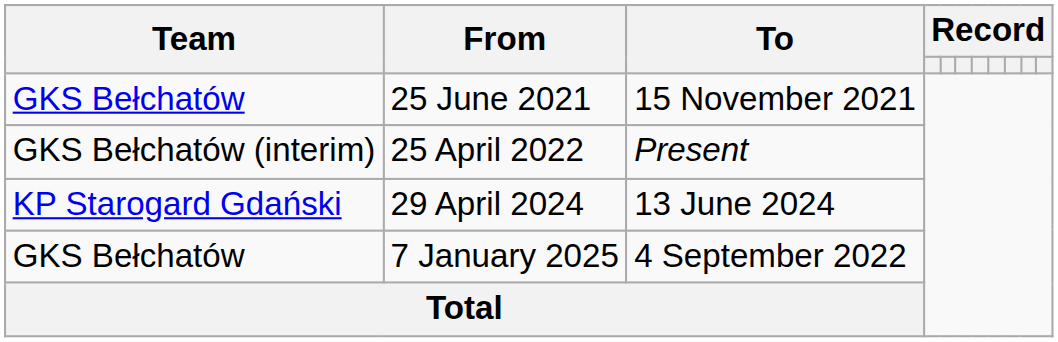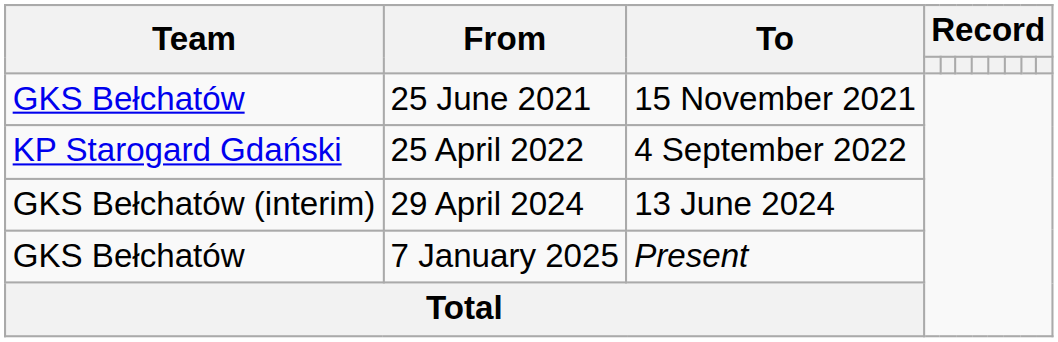25 April 2022 | Team: GKS Bełchatów (interim) -> KP Starogard Gdański
25 April 2022 | To: Present -> 4 September 2022
29 April 2024 | Team: KP Starogard Gdański -> GKS Bełchatów (interim)
7 January 2025 | To: 4 September 2022 -> Present
